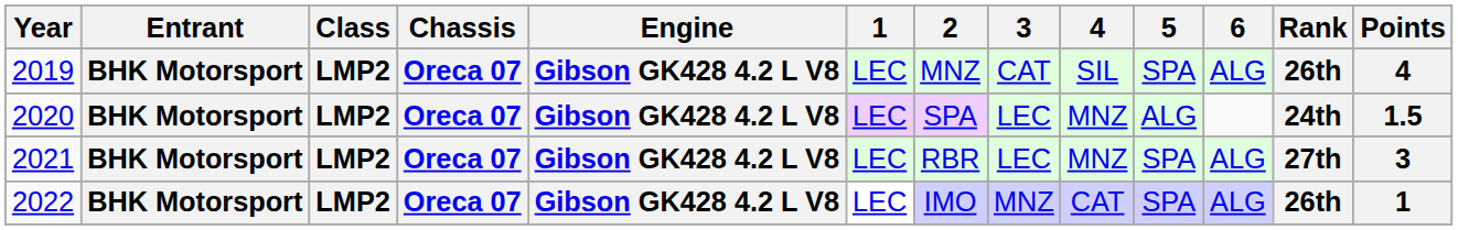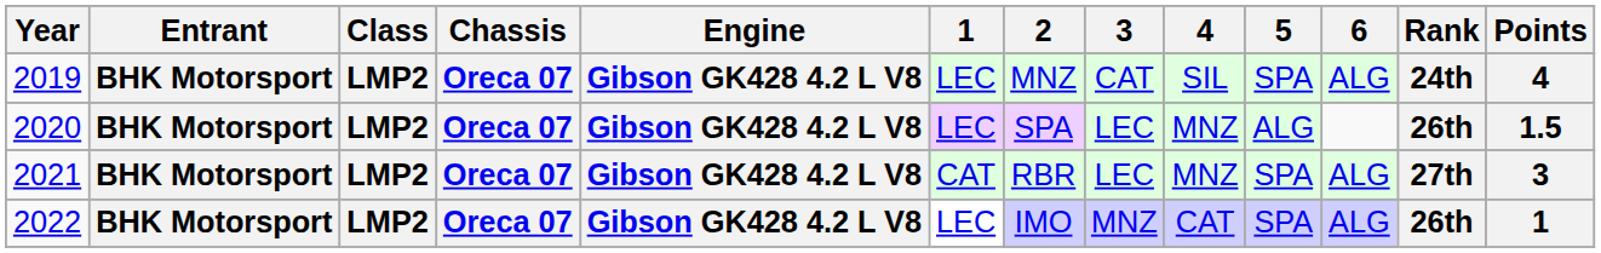2019 | Rank: 26th -> 24th
2020 | Rank: 24th -> 26th
2021 | 1: LEC -> CAT
